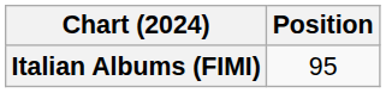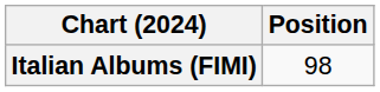Italian Albums (FIMI) | Position: 95 -> 98
